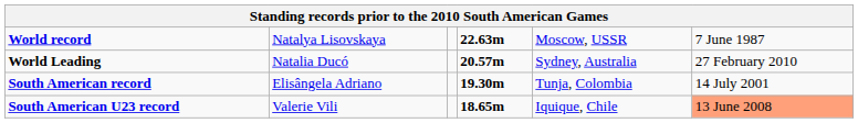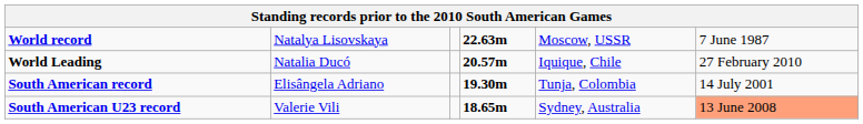World Leading | column 5: Sydney, Australia -> Iquique, Chile
South American U23 record | column 5: Iquique, Chile -> Sydney, Australia
